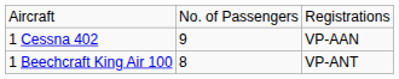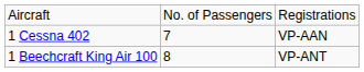1 Cessna 402 | column 2: 9 -> 7
